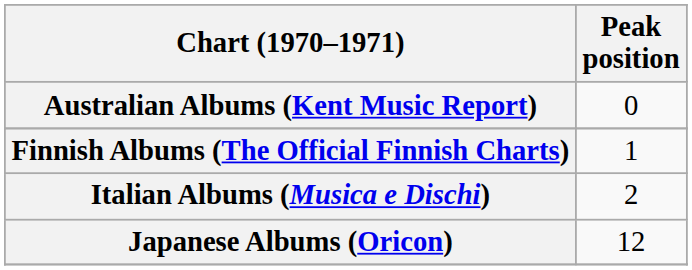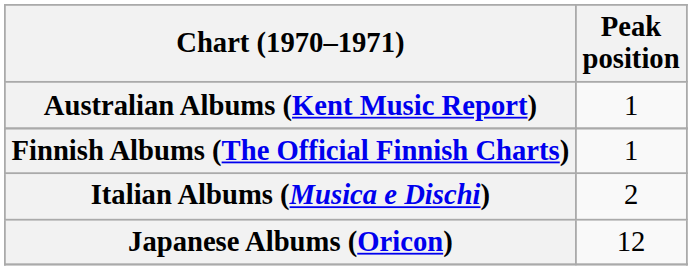Australian Albums (Kent Music Report) | Peak position: 0 -> 1
